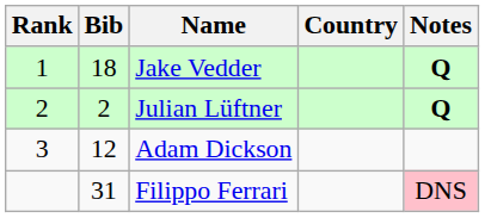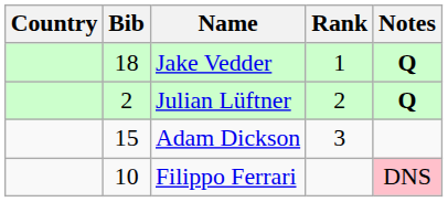columns swapped: Rank <-> Country
Adam Dickson | Bib: 12 -> 15
Filippo Ferrari | Bib: 31 -> 10
